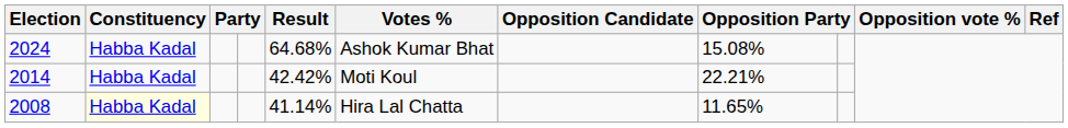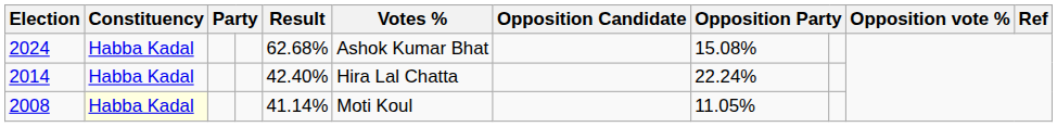2024 | Result: 64.68% -> 62.68%
2014 | Result: 42.42% -> 42.40%
2014 | Votes %: Moti Koul -> Hira Lal Chatta
2014 | column 8: 22.21% -> 22.24%
2008 | Votes %: Hira Lal Chatta -> Moti Koul
2008 | column 8: 11.65% -> 11.05%
